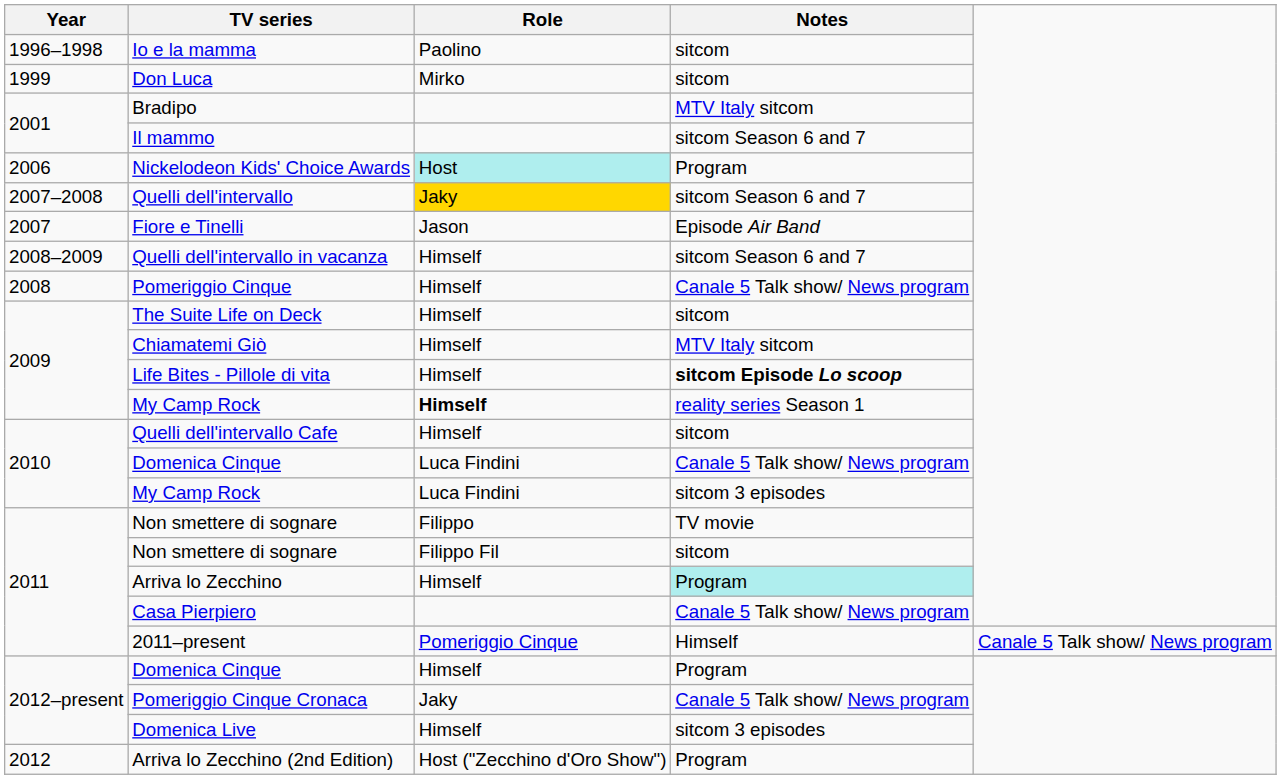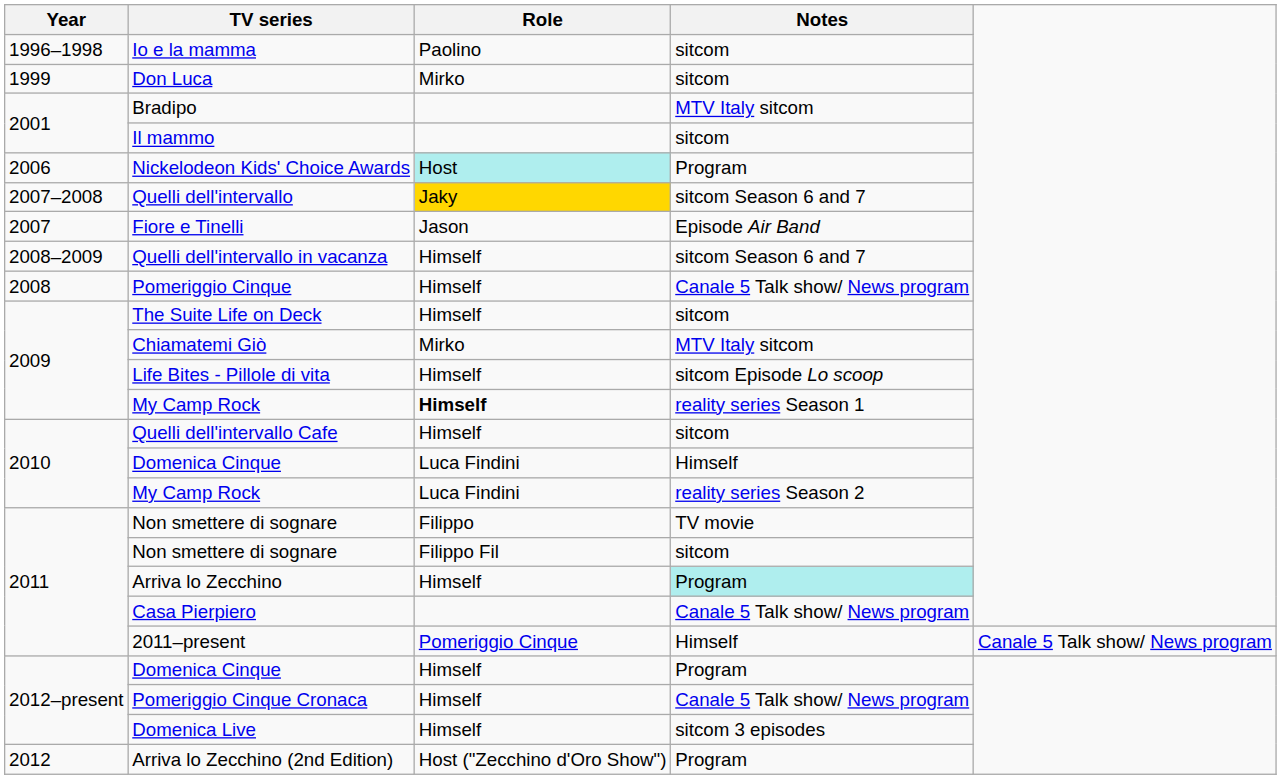Il mammo | Notes: sitcom Season 6 and 7 -> sitcom
Chiamatemi Giò | Role: Himself -> Mirko
Life Bites - Pillole di vita | Notes: bold -> normal
2010 / Domenica Cinque | Notes: Canale 5 Talk show/ News program -> Himself
2010 / My Camp Rock | Notes: sitcom 3 episodes -> reality series Season 2
Pomeriggio Cinque Cronaca | Role: Jaky -> Himself
